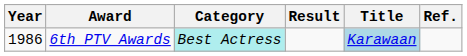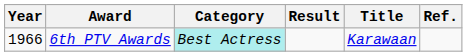6th PTV Awards | Year: 1986 -> 1966
6th PTV Awards | Title: lightblue background -> no background
